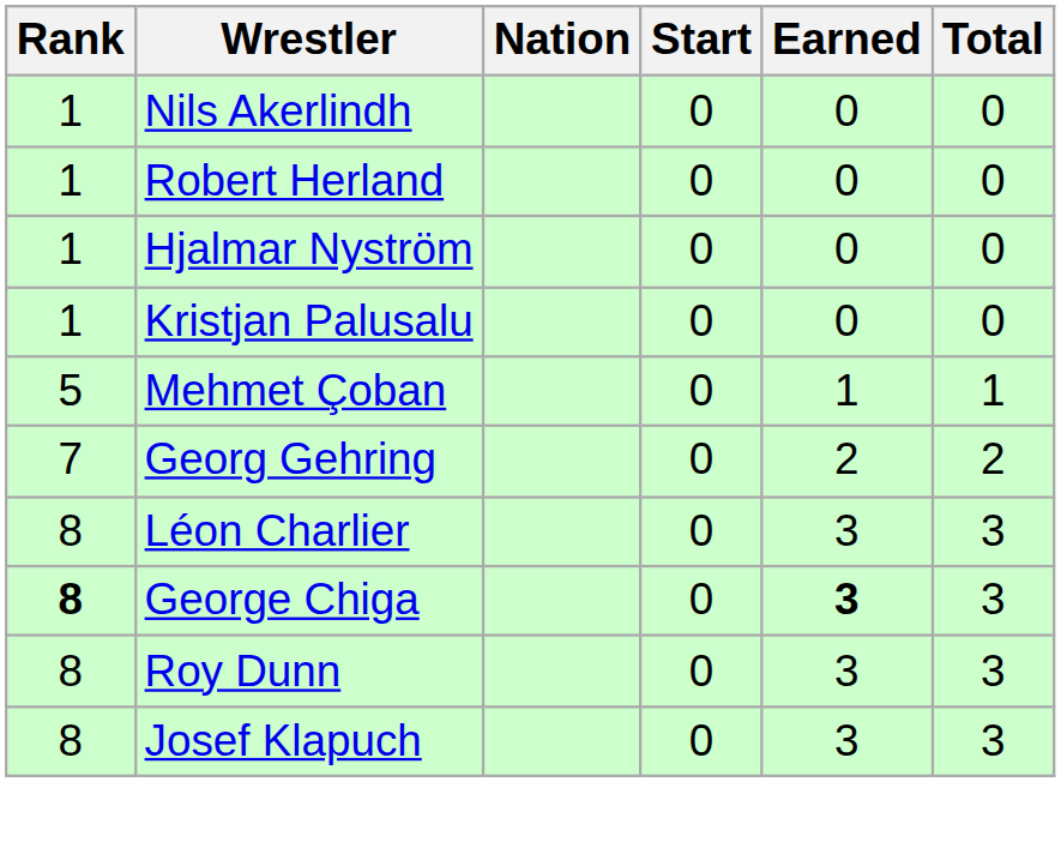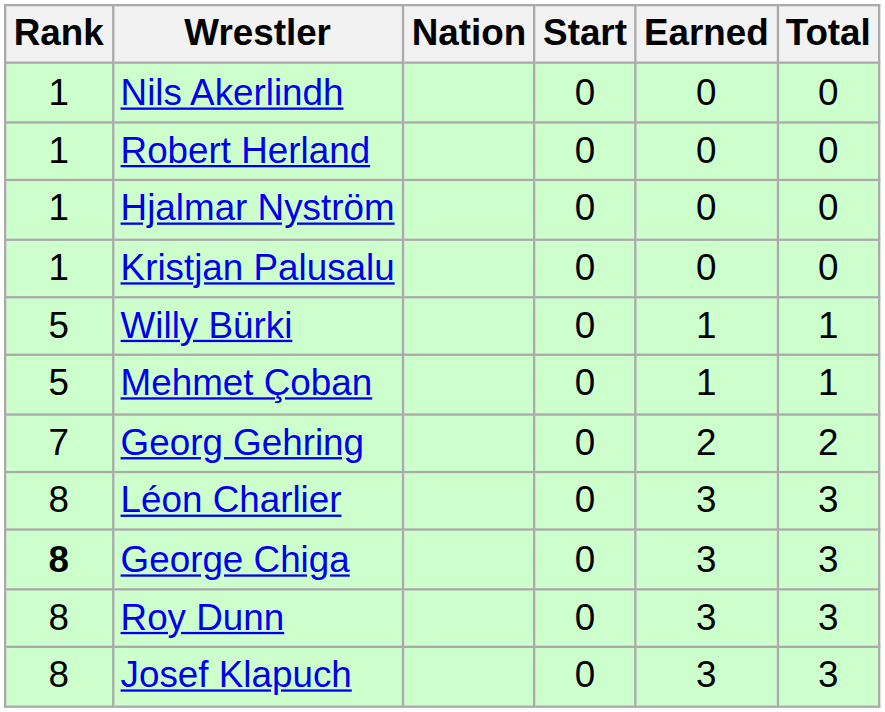+ row: 5 | Willy Bürki | 0 | 1 | 1
George Chiga | Earned: bold -> normal
